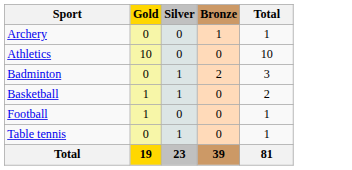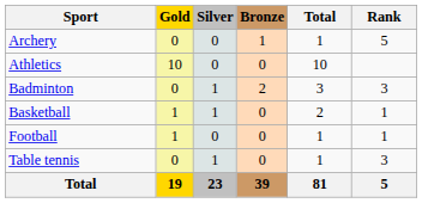+ column: Rank | 5 | 3 | 1 | 1 | 3 | 5
